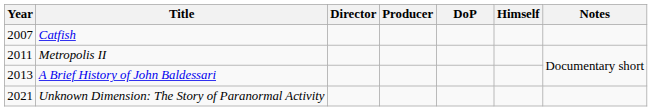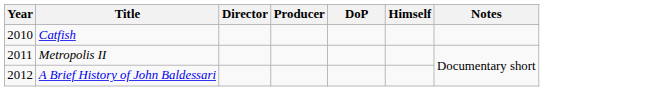Catfish | Year: 2007 -> 2010
A Brief History of John Baldessari | Year: 2013 -> 2012
- row: 2021 | Unknown Dimension: The Story of Paranormal Activity
